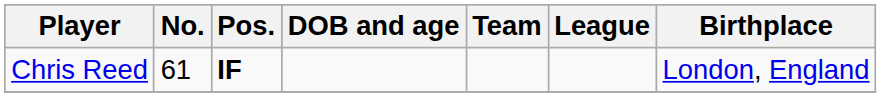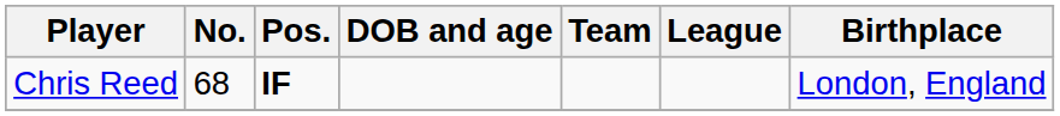Chris Reed | No.: 61 -> 68
